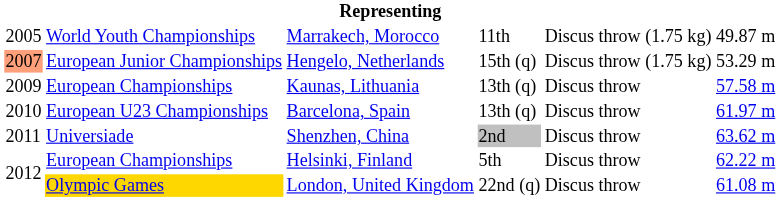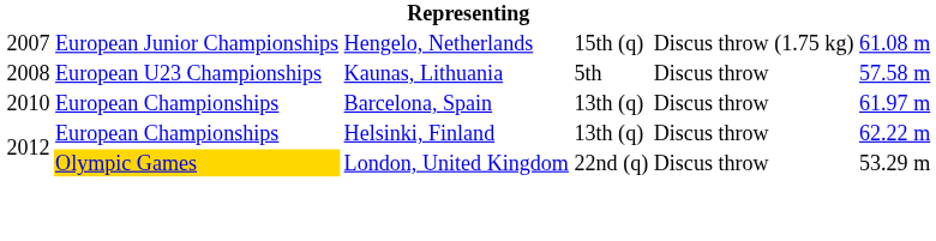- row: 2005 | World Youth Championships | Marrakech, Morocco | 11th | Discus throw (1.75 kg) | 49.87 m
Hengelo, Netherlands | column 1: lightsalmon background -> no background
Hengelo, Netherlands | column 6: 53.29 m -> 61.08 m
Kaunas, Lithuania | column 1: 2009 -> 2008
Kaunas, Lithuania | column 2: European Championships -> European U23 Championships
Kaunas, Lithuania | column 4: 13th (q) -> 5th
Barcelona, Spain | column 2: European U23 Championships -> European Championships
- row: 2011 | Universiade | Shenzhen, China | 2nd | Discus throw | 63.62 m
Helsinki, Finland | column 4: 5th -> 13th (q)
London, United Kingdom | column 6: 61.08 m -> 53.29 m
